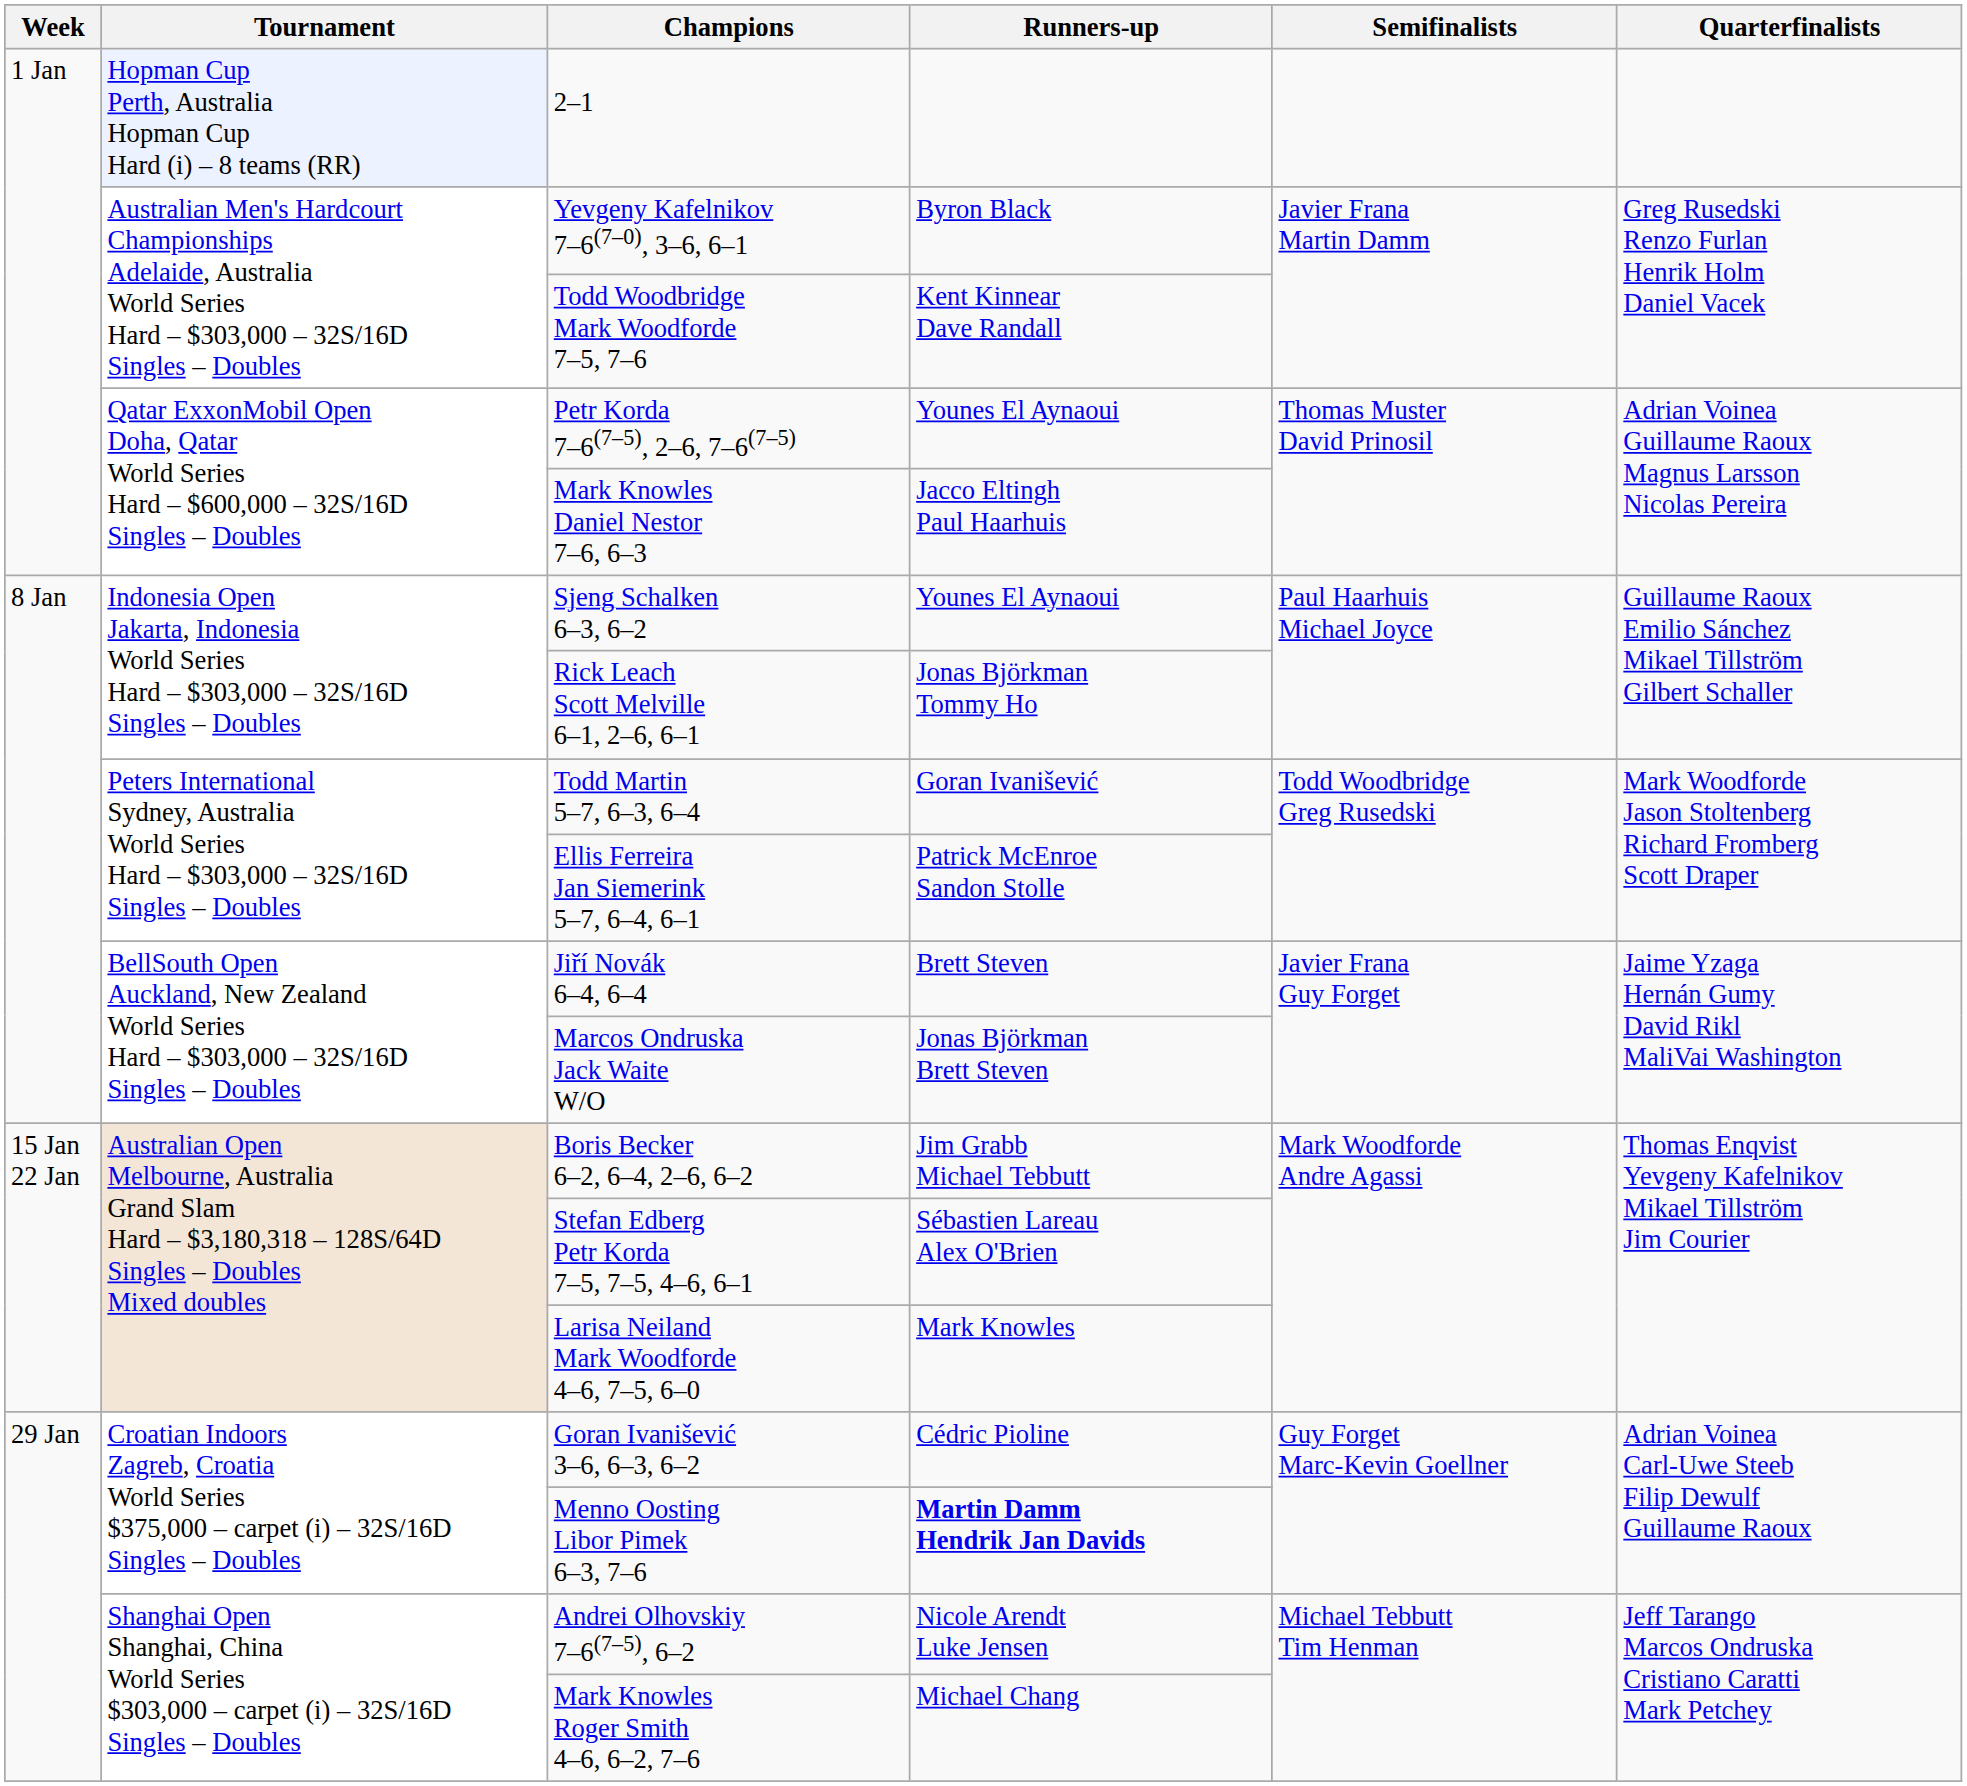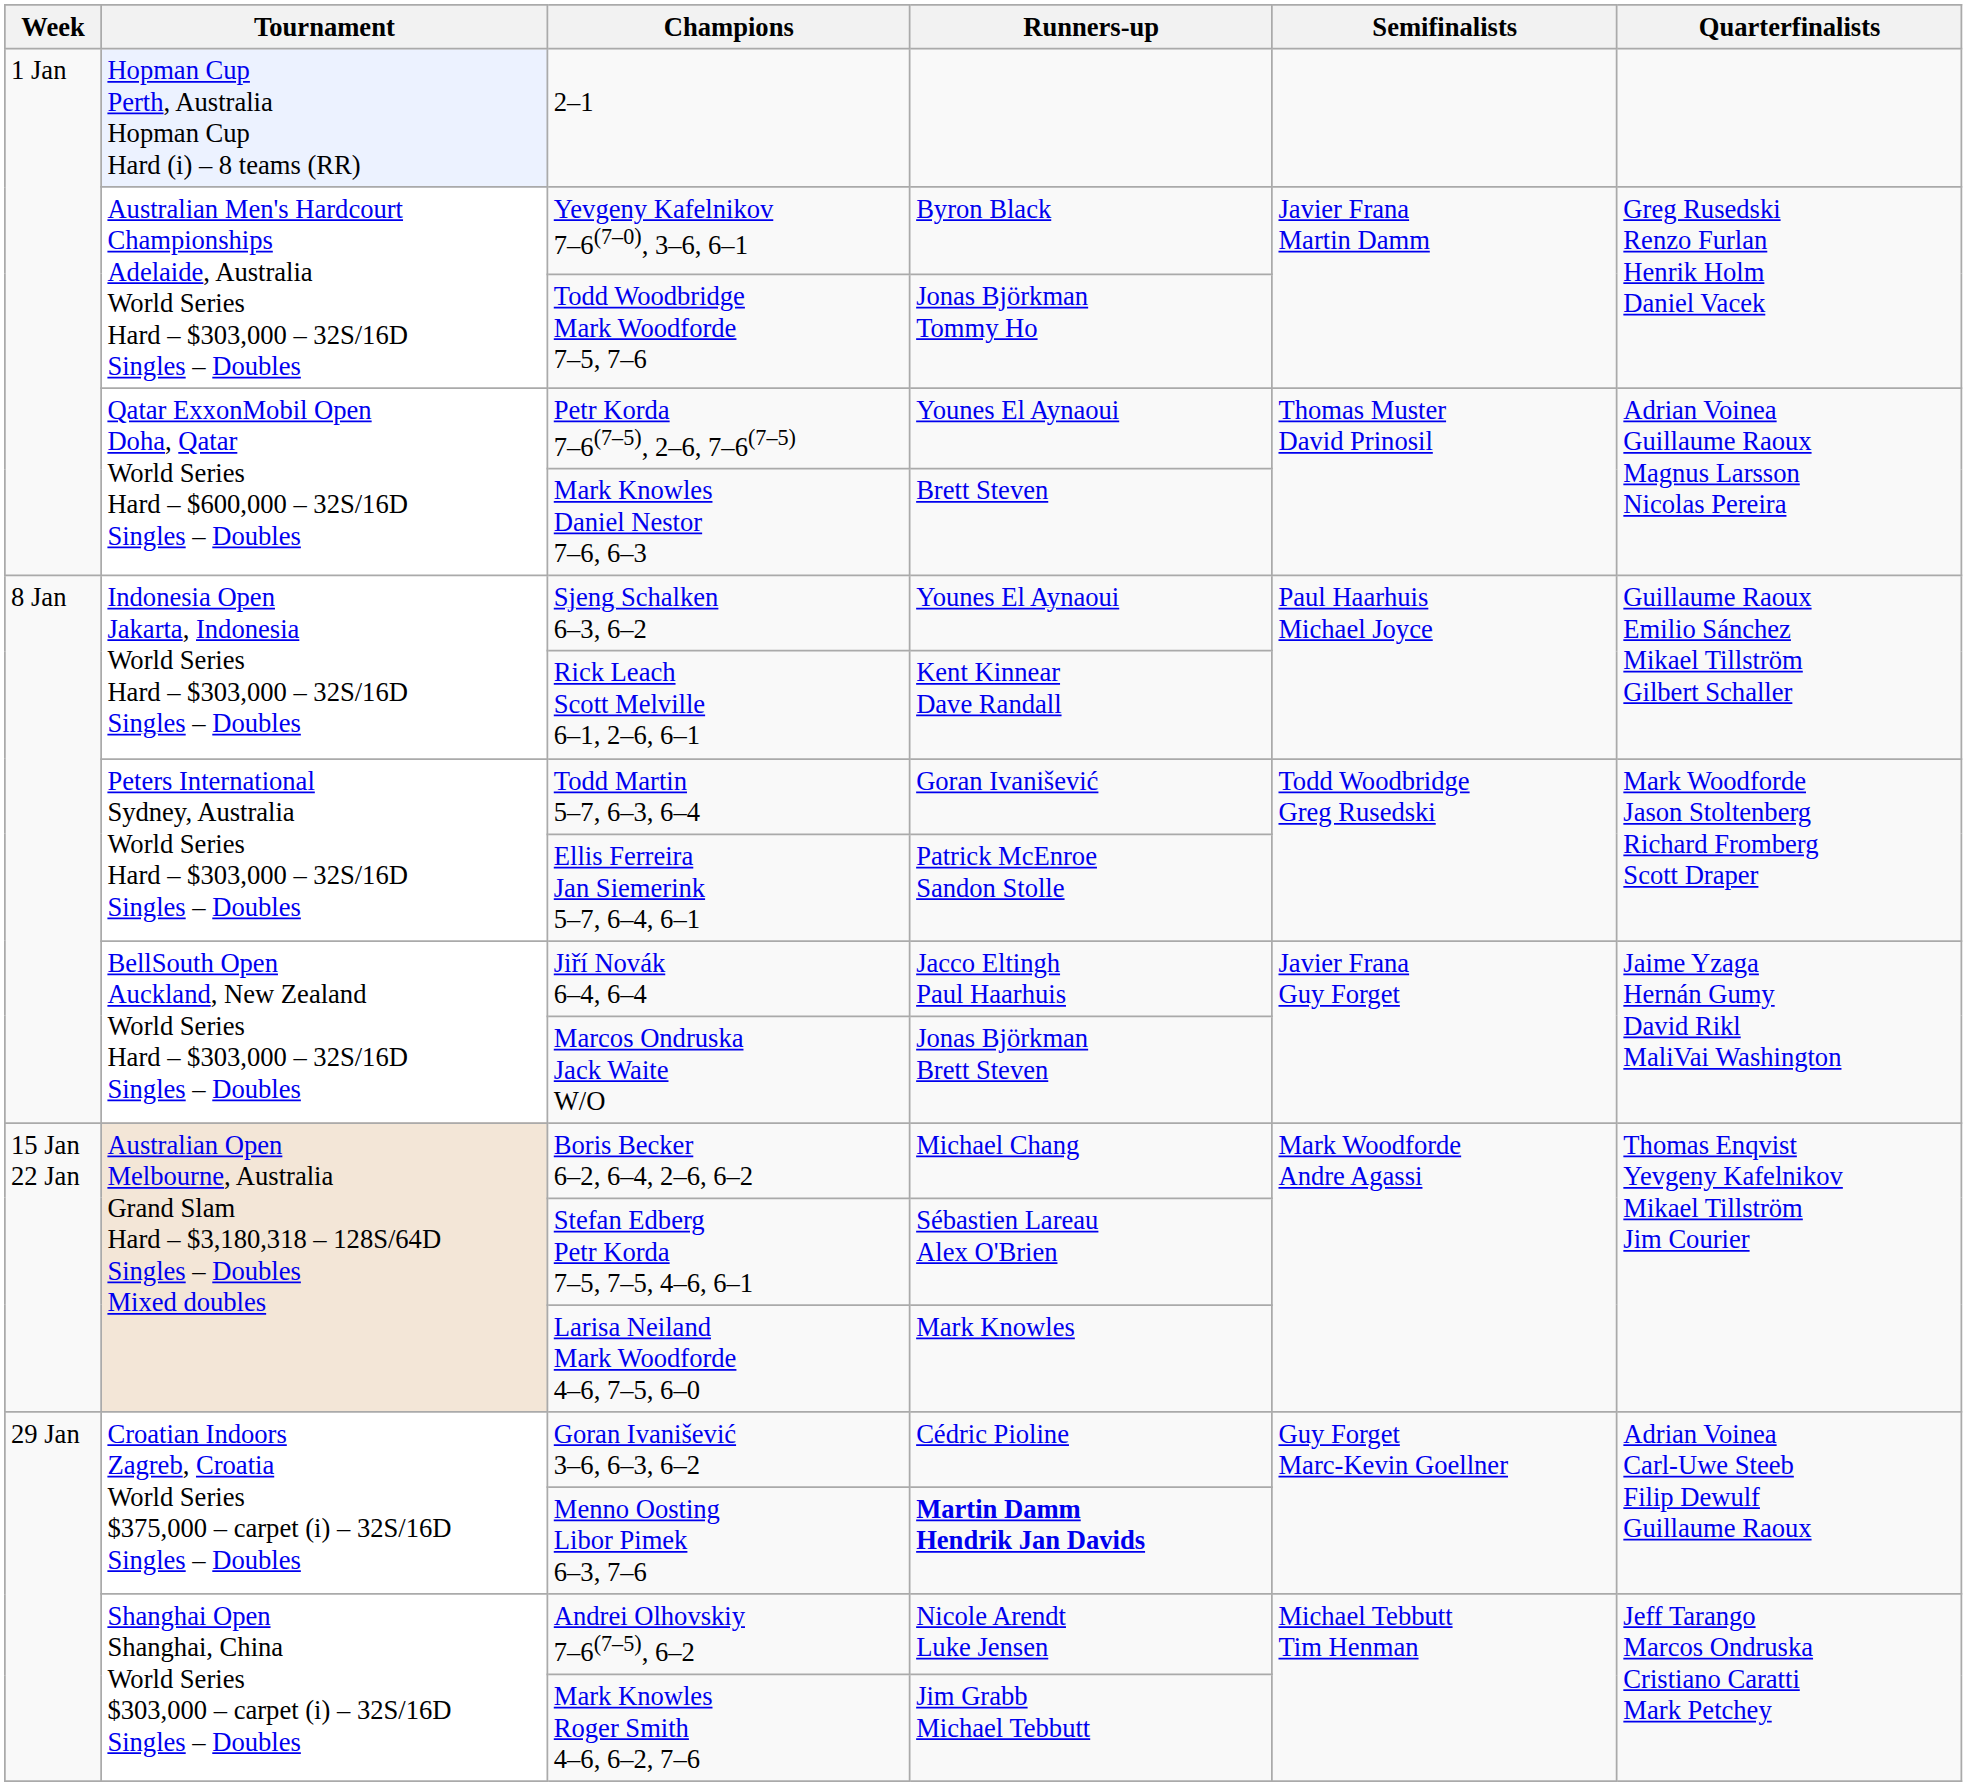Todd Woodbridge Mark Woodforde 7–5, 7–6 | Runners-up: Kent Kinnear Dave Randall -> Jonas Björkman Tommy Ho
Mark Knowles Daniel Nestor 7–6, 6–3 | Runners-up: Jacco Eltingh Paul Haarhuis -> Brett Steven
Rick Leach Scott Melville 6–1, 2–6, 6–1 | Runners-up: Jonas Björkman Tommy Ho -> Kent Kinnear Dave Randall
Jiří Novák 6–4, 6–4 | Runners-up: Brett Steven -> Jacco Eltingh Paul Haarhuis
Boris Becker 6–2, 6–4, 2–6, 6–2 | Runners-up: Jim Grabb Michael Tebbutt -> Michael Chang
Mark Knowles Roger Smith 4–6, 6–2, 7–6 | Runners-up: Michael Chang -> Jim Grabb Michael Tebbutt
